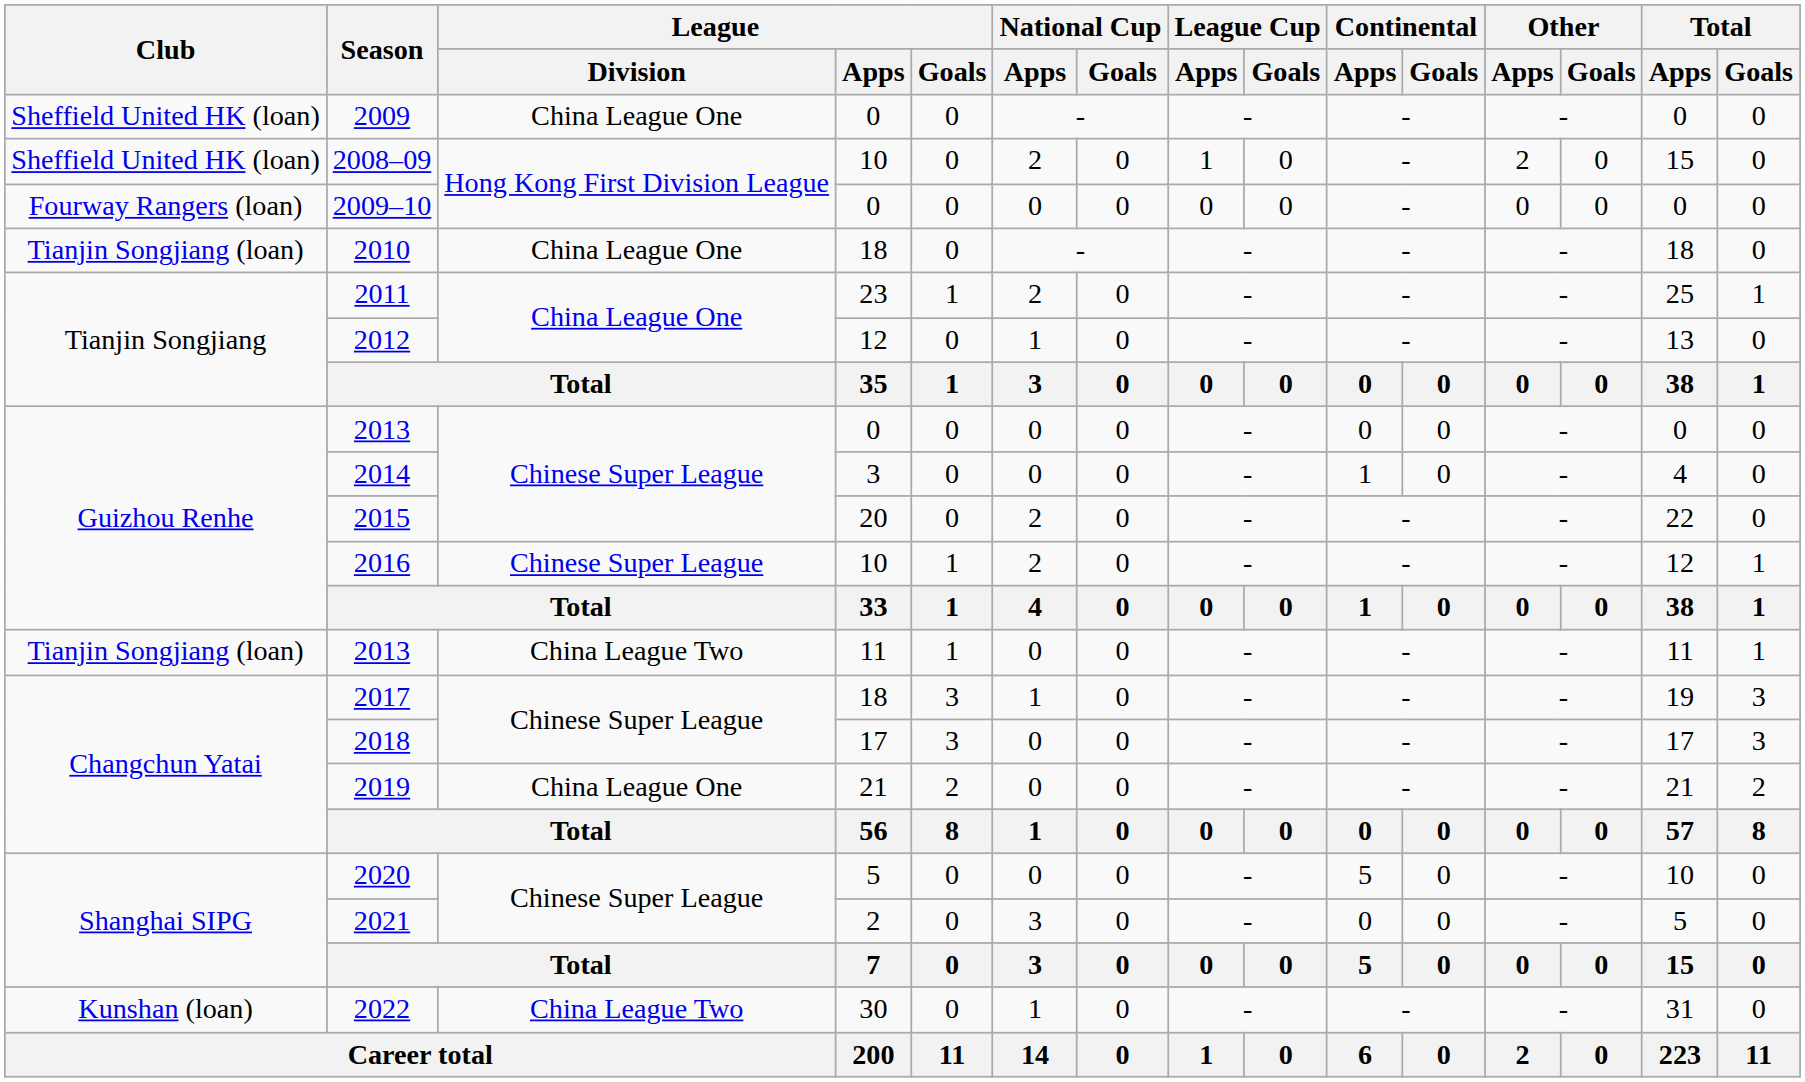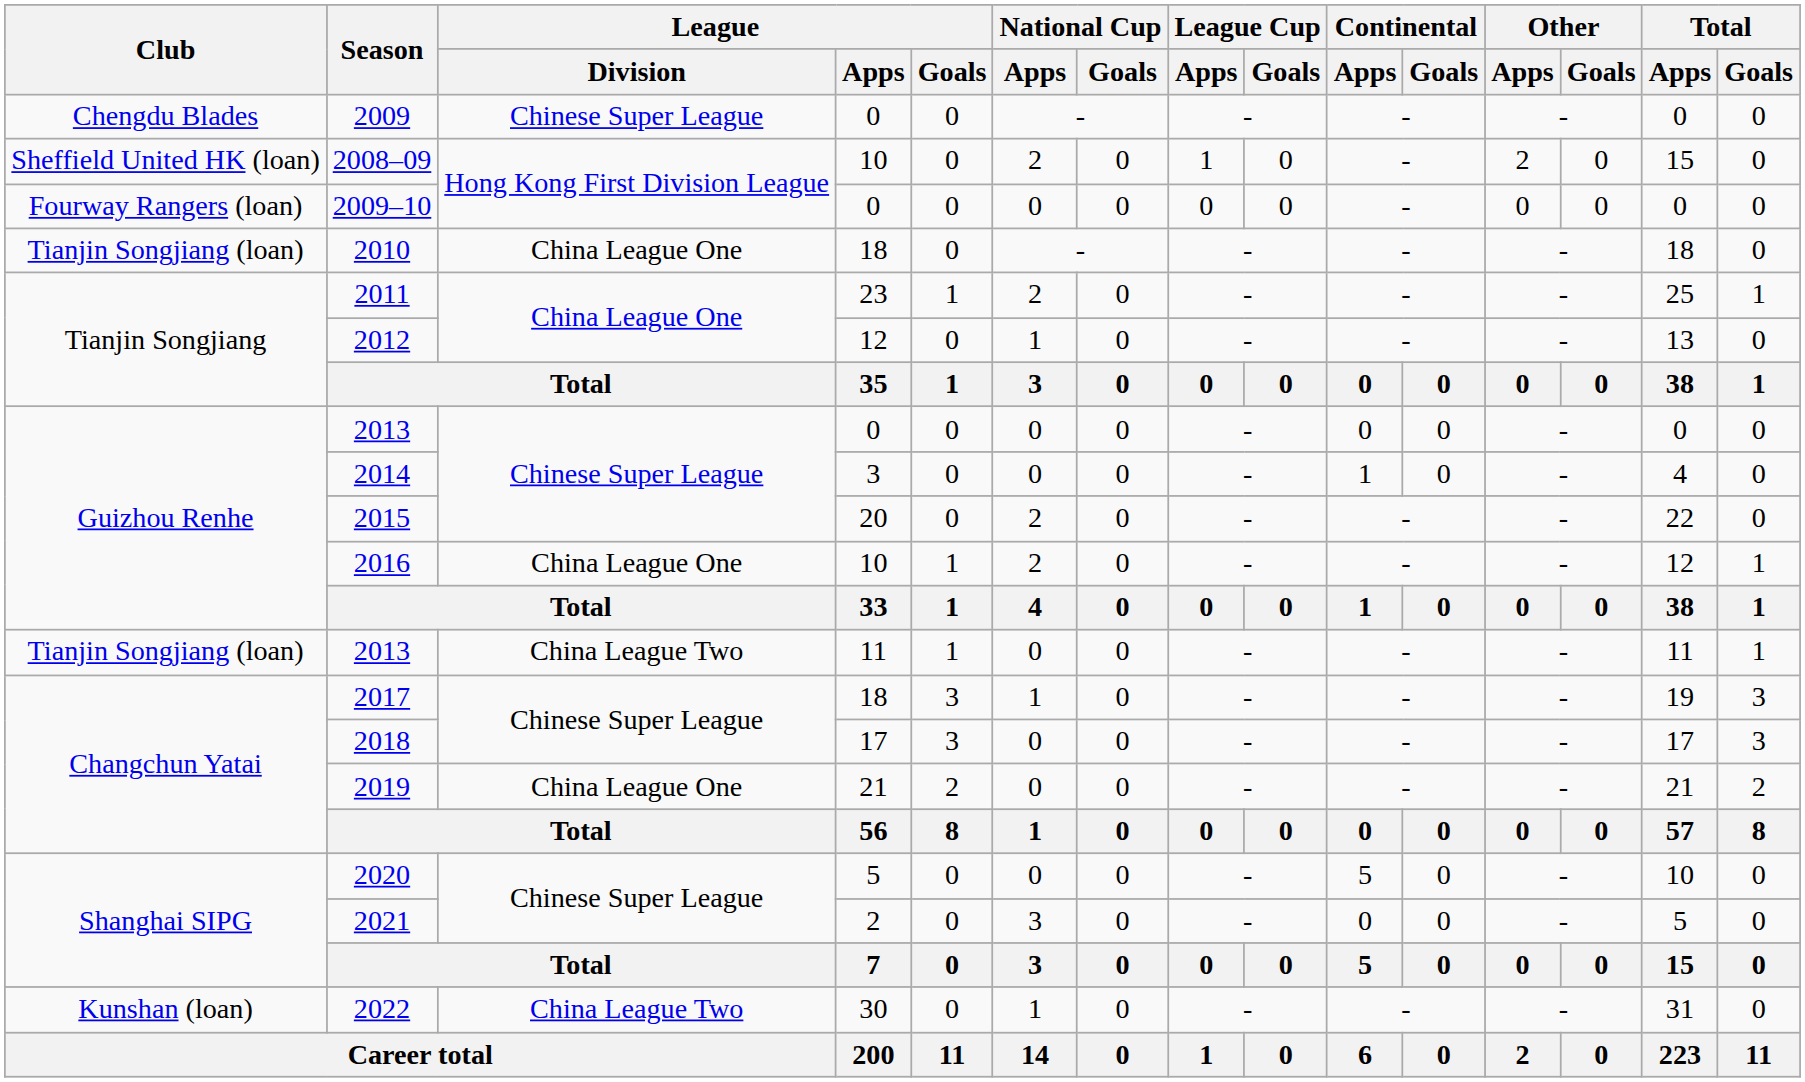2009 | Club: Sheffield United HK (loan) -> Chengdu Blades
2009 | League / Division: China League One -> Chinese Super League
2016 | League / Division: Chinese Super League -> China League One
